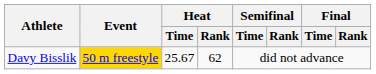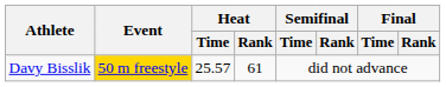Davy Bisslik | Heat / Time: 25.67 -> 25.57
Davy Bisslik | Heat / Rank: 62 -> 61
